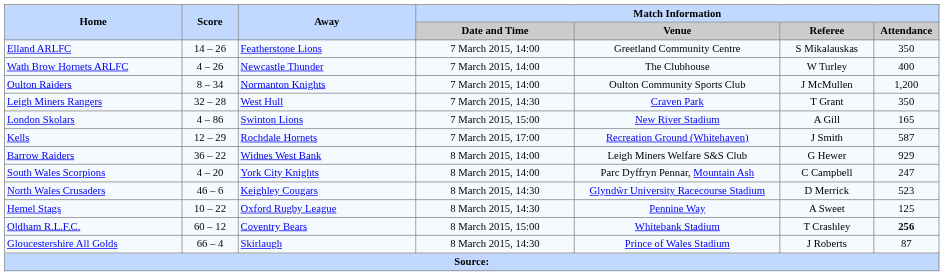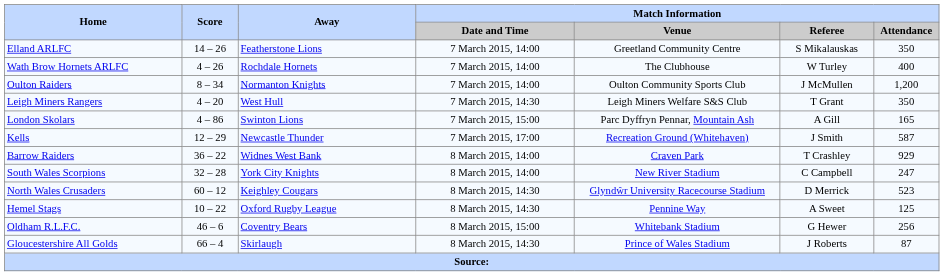Wath Brow Hornets ARLFC | Away: Newcastle Thunder -> Rochdale Hornets
Leigh Miners Rangers | Score: 32 – 28 -> 4 – 20
Leigh Miners Rangers | Match Information / Venue: Craven Park -> Leigh Miners Welfare S&S Club
London Skolars | Match Information / Venue: New River Stadium -> Parc Dyffryn Pennar, Mountain Ash
Kells | Away: Rochdale Hornets -> Newcastle Thunder
Barrow Raiders | Match Information / Venue: Leigh Miners Welfare S&S Club -> Craven Park
Barrow Raiders | Match Information / Referee: G Hewer -> T Crashley
South Wales Scorpions | Score: 4 – 20 -> 32 – 28
South Wales Scorpions | Match Information / Venue: Parc Dyffryn Pennar, Mountain Ash -> New River Stadium
North Wales Crusaders | Score: 46 – 6 -> 60 – 12
Oldham R.L.F.C. | Score: 60 – 12 -> 46 – 6
Oldham R.L.F.C. | Match Information / Referee: T Crashley -> G Hewer
Oldham R.L.F.C. | Match Information / Attendance: bold -> normal
